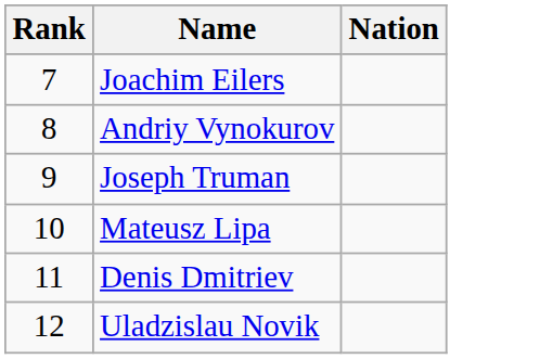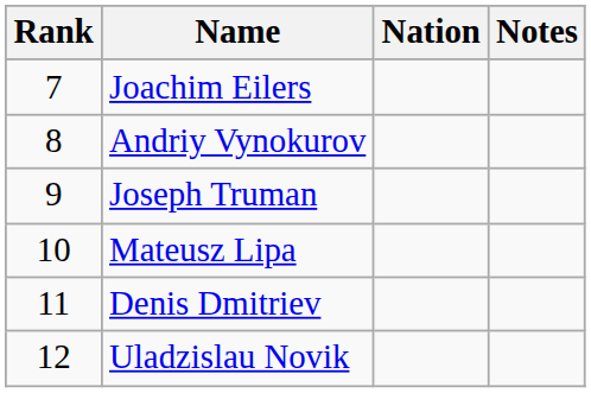+ column: Notes
